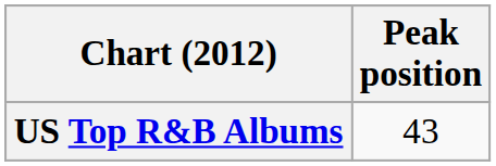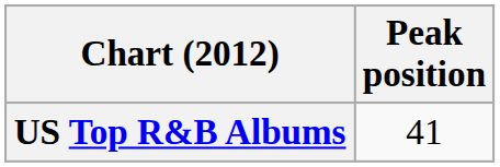US Top R&B Albums | Peak position: 43 -> 41
